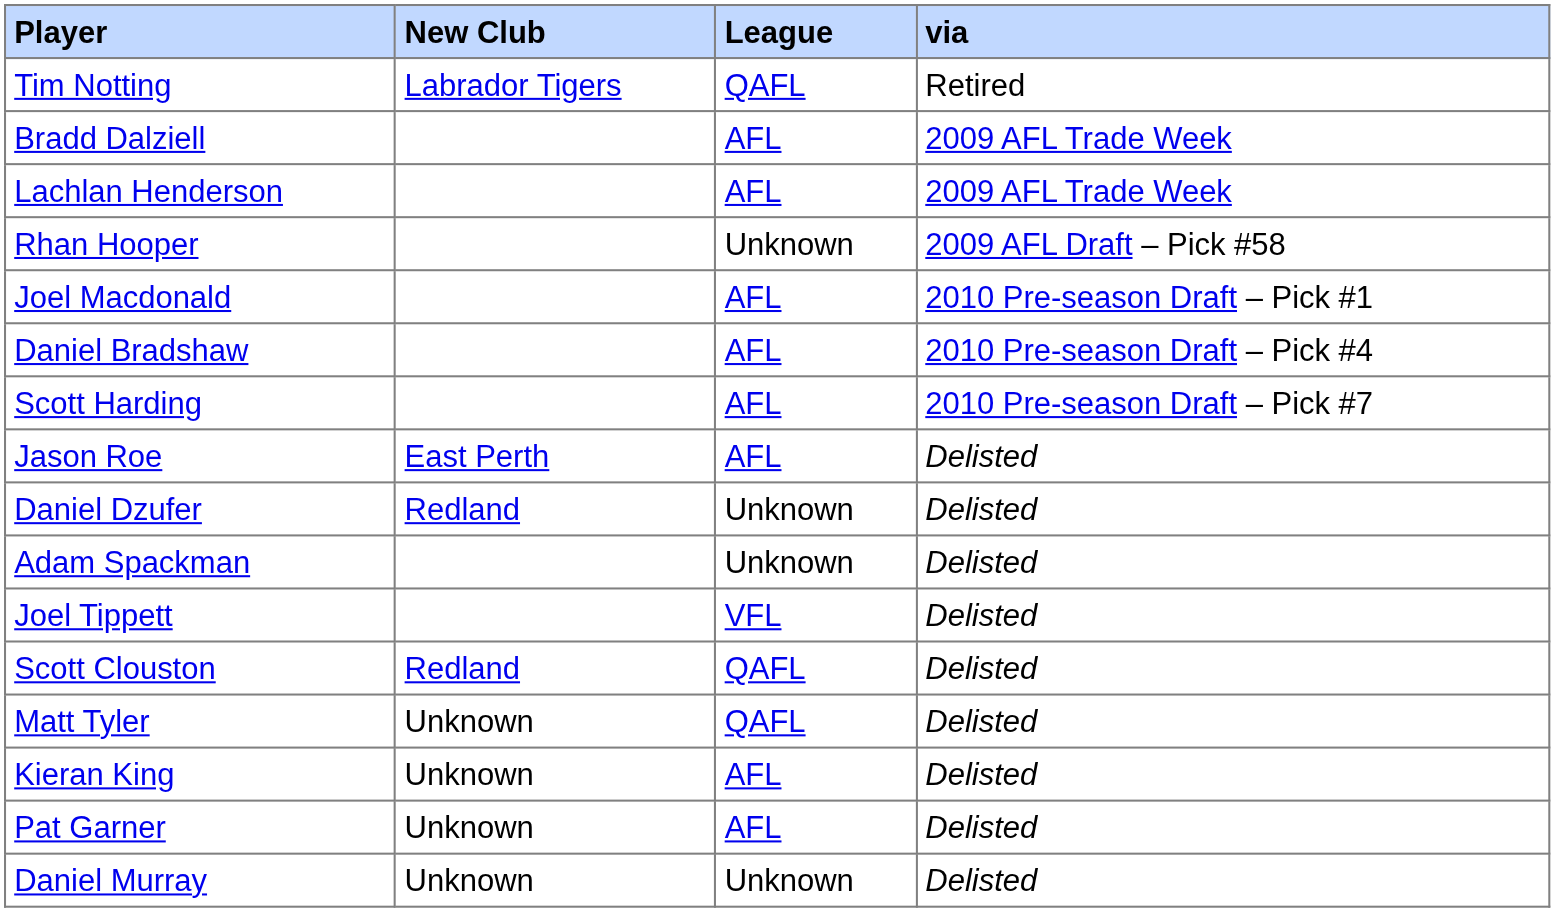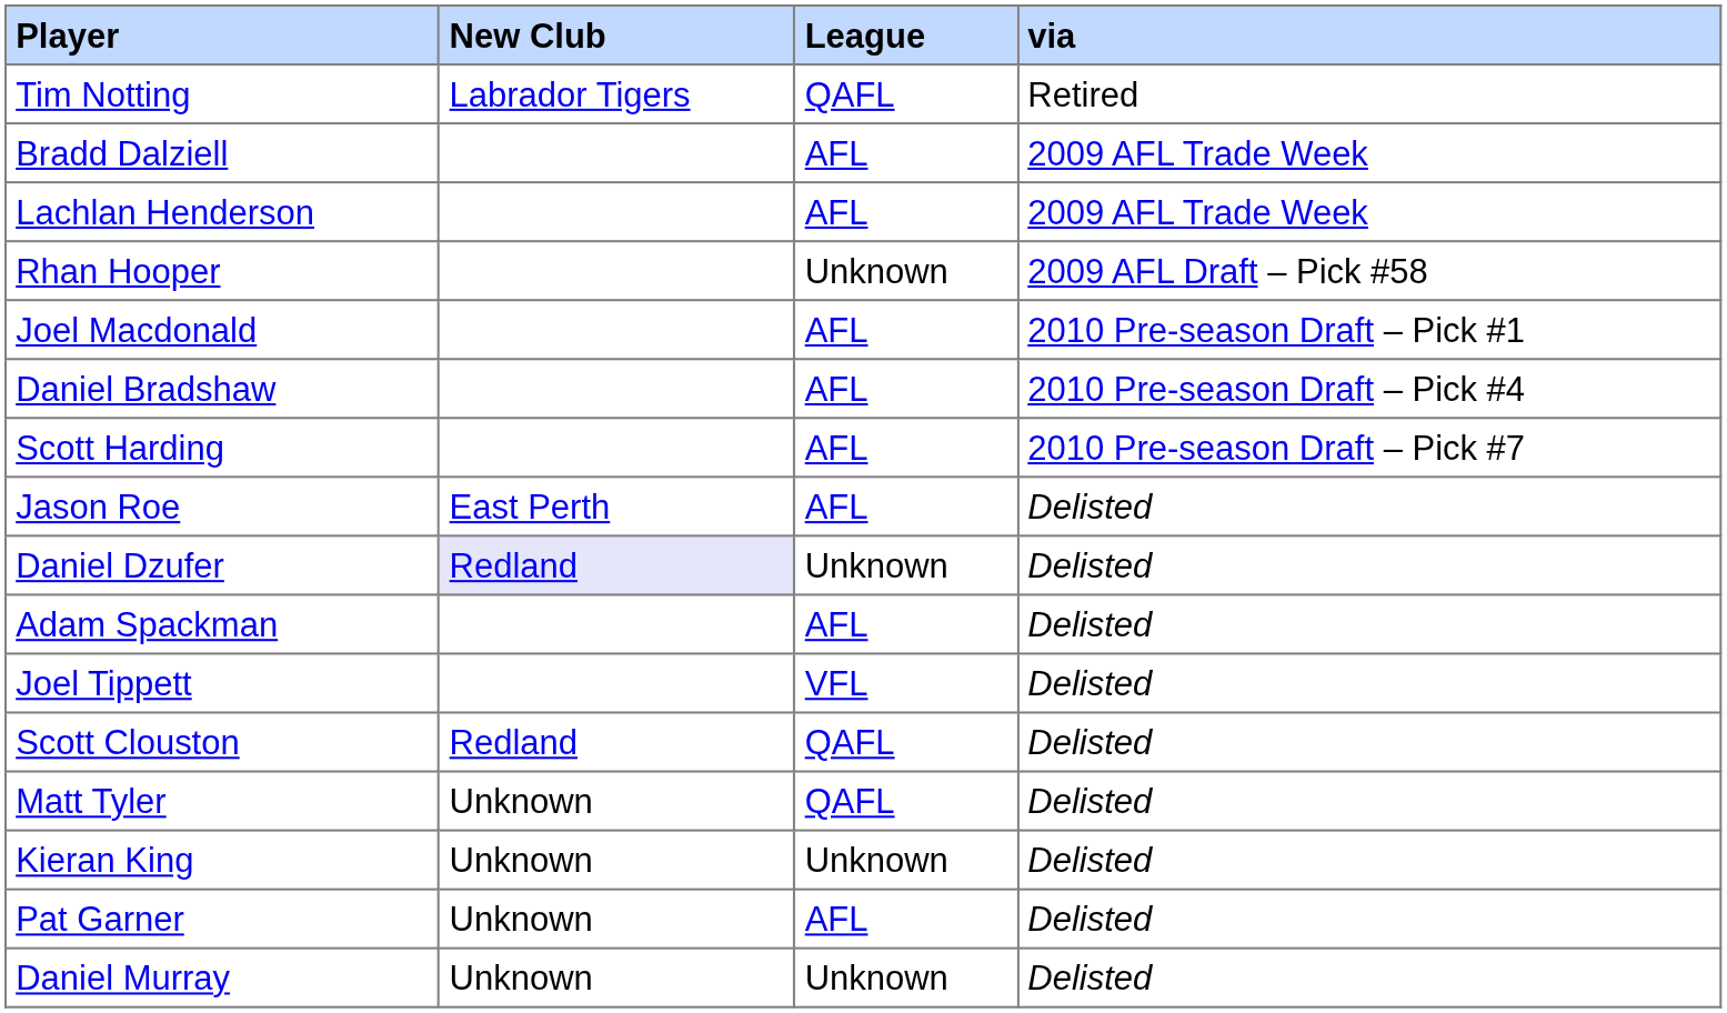Daniel Dzufer | New Club: no background -> lavender background
Adam Spackman | League: Unknown -> AFL
Kieran King | League: AFL -> Unknown
